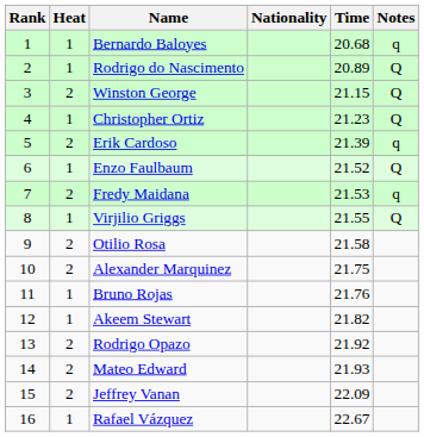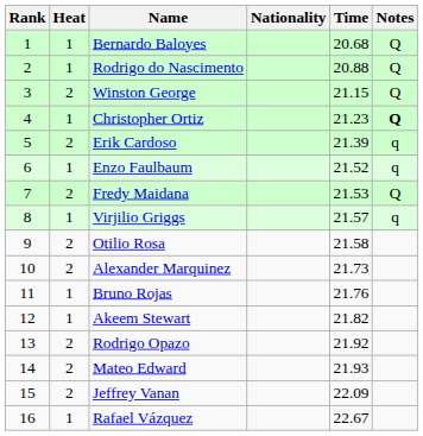Bernardo Baloyes | Notes: q -> Q
Rodrigo do Nascimento | Time: 20.89 -> 20.88
Christopher Ortiz | Notes: normal -> bold
Enzo Faulbaum | Notes: Q -> q
Fredy Maidana | Notes: q -> Q
Virjilio Griggs | Time: 21.55 -> 21.57
Virjilio Griggs | Notes: Q -> q
Alexander Marquinez | Time: 21.75 -> 21.73
